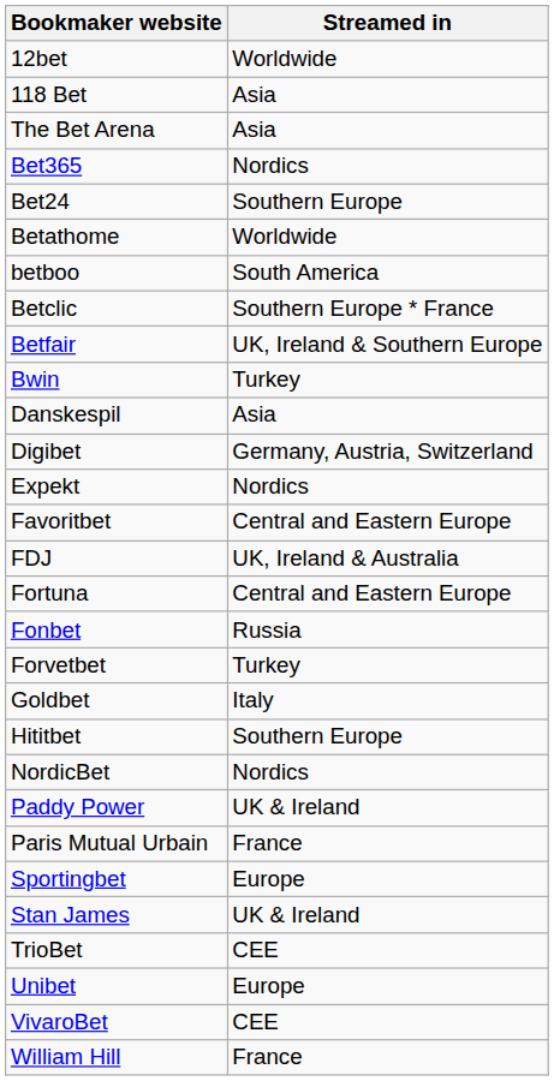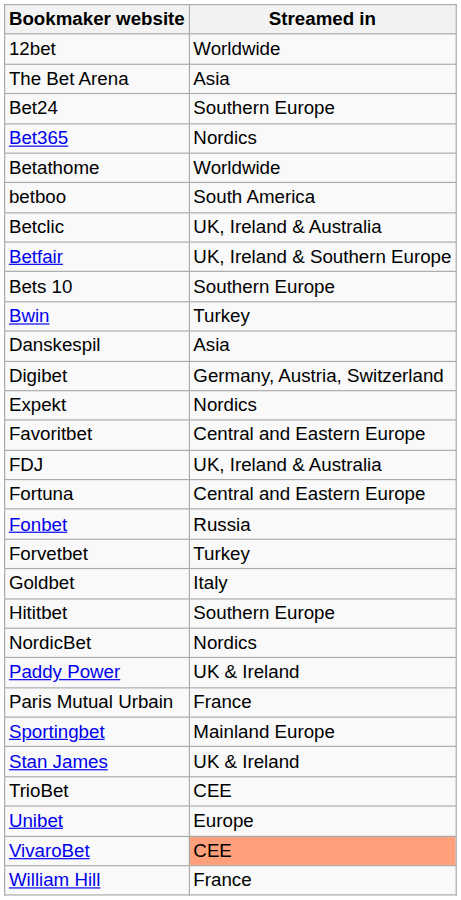- row: 118 Bet | Asia
rows swapped: Bet24 <-> Bet365
Betclic | Streamed in: Southern Europe * France -> UK, Ireland & Australia
+ row: Bets 10 | Southern Europe
Sportingbet | Streamed in: Europe -> Mainland Europe
VivaroBet | Streamed in: no background -> lightsalmon background
